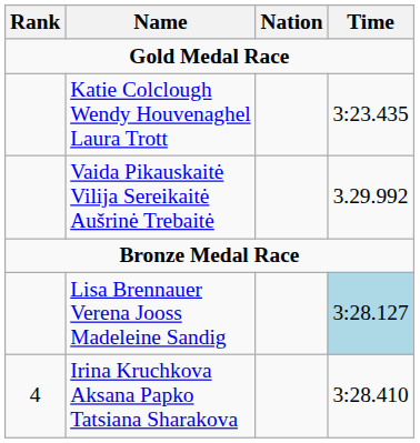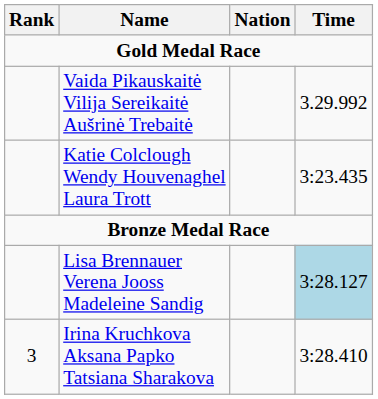rows swapped: Katie Colclough Wendy Houvenaghel Laura Trott <-> Vaida Pikauskaitė Vilija Sereikaitė Aušrinė Trebaitė
Irina Kruchkova Aksana Papko Tatsiana Sharakova | Rank: 4 -> 3
